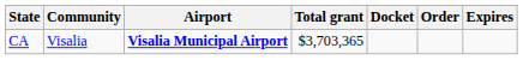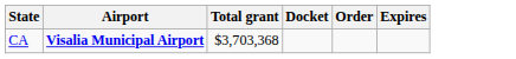- column: Community | Visalia
CA | Total grant: $3,703,365 -> $3,703,368
